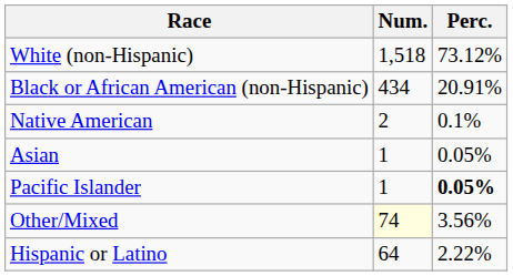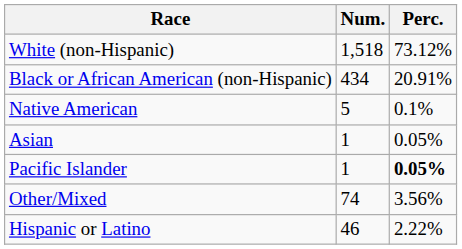Native American | Num.: 2 -> 5
Other/Mixed | Num.: lightyellow background -> no background
Hispanic or Latino | Num.: 64 -> 46
